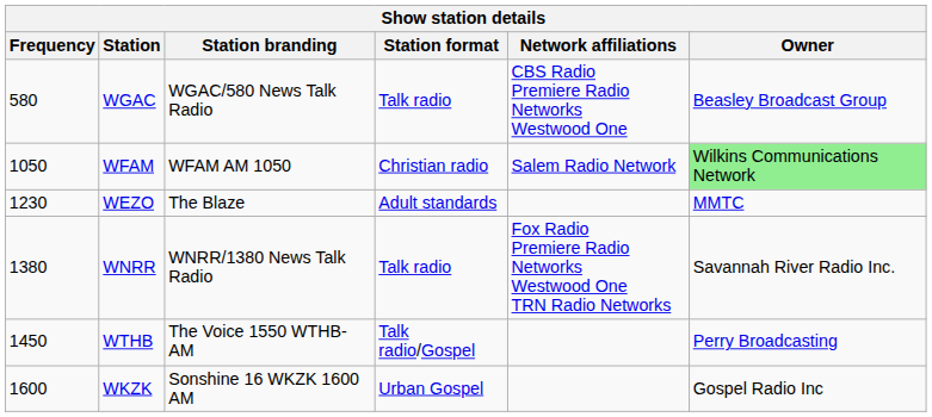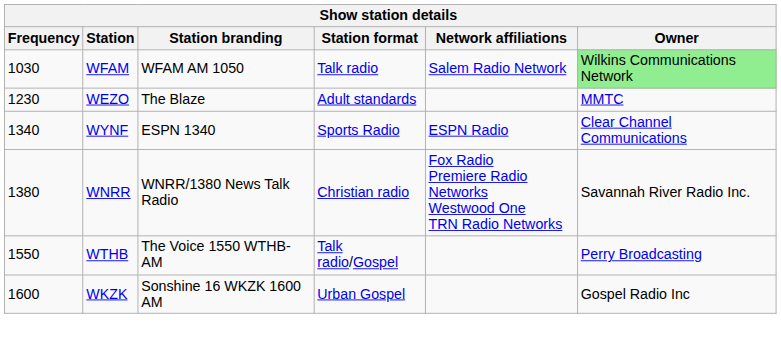- row: 580 | WGAC | WGAC/580 News Talk Radio | Talk radio | CBS Radio Premiere Radio Networks Westwood One | Beasley Broadcast Group
WFAM | Frequency: 1050 -> 1030
WFAM | Station format: Christian radio -> Talk radio
+ row: 1340 | WYNF | ESPN 1340 | Sports Radio | ESPN Radio | Clear Channel Communications
WNRR | Station format: Talk radio -> Christian radio
WTHB | Frequency: 1450 -> 1550
